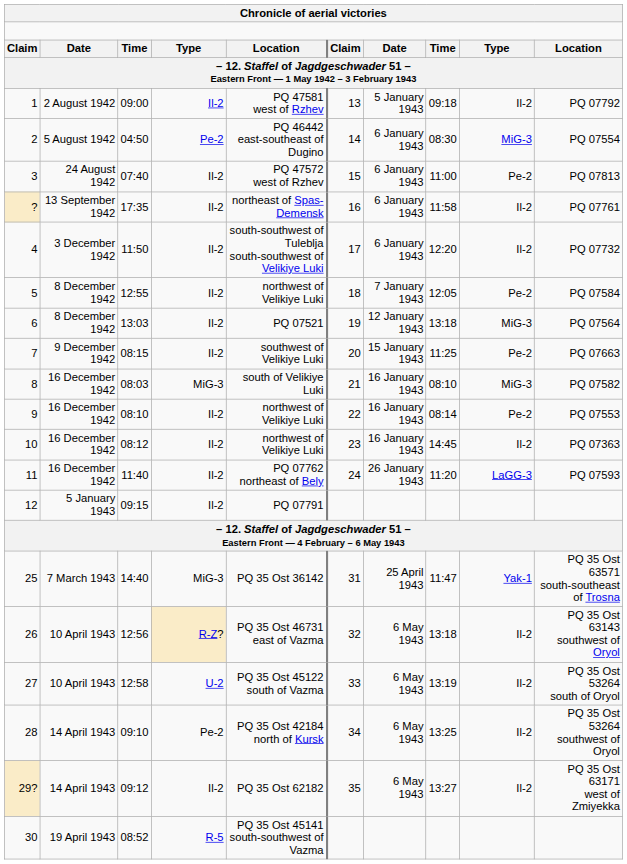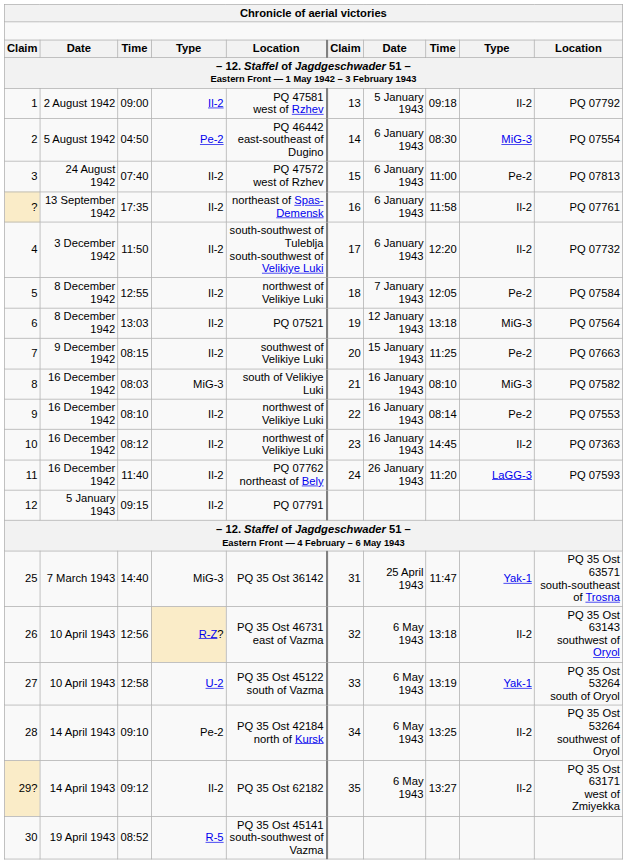27 | column 9: Il-2 -> Yak-1
